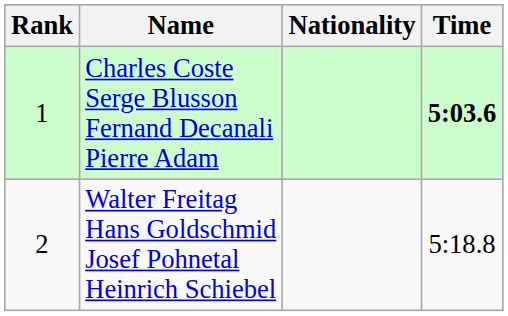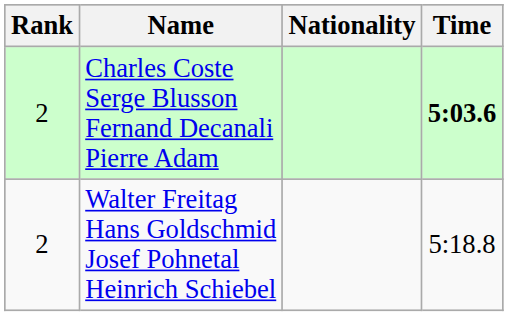Charles Coste Serge Blusson Fernand Decanali Pierre Adam | Rank: 1 -> 2
